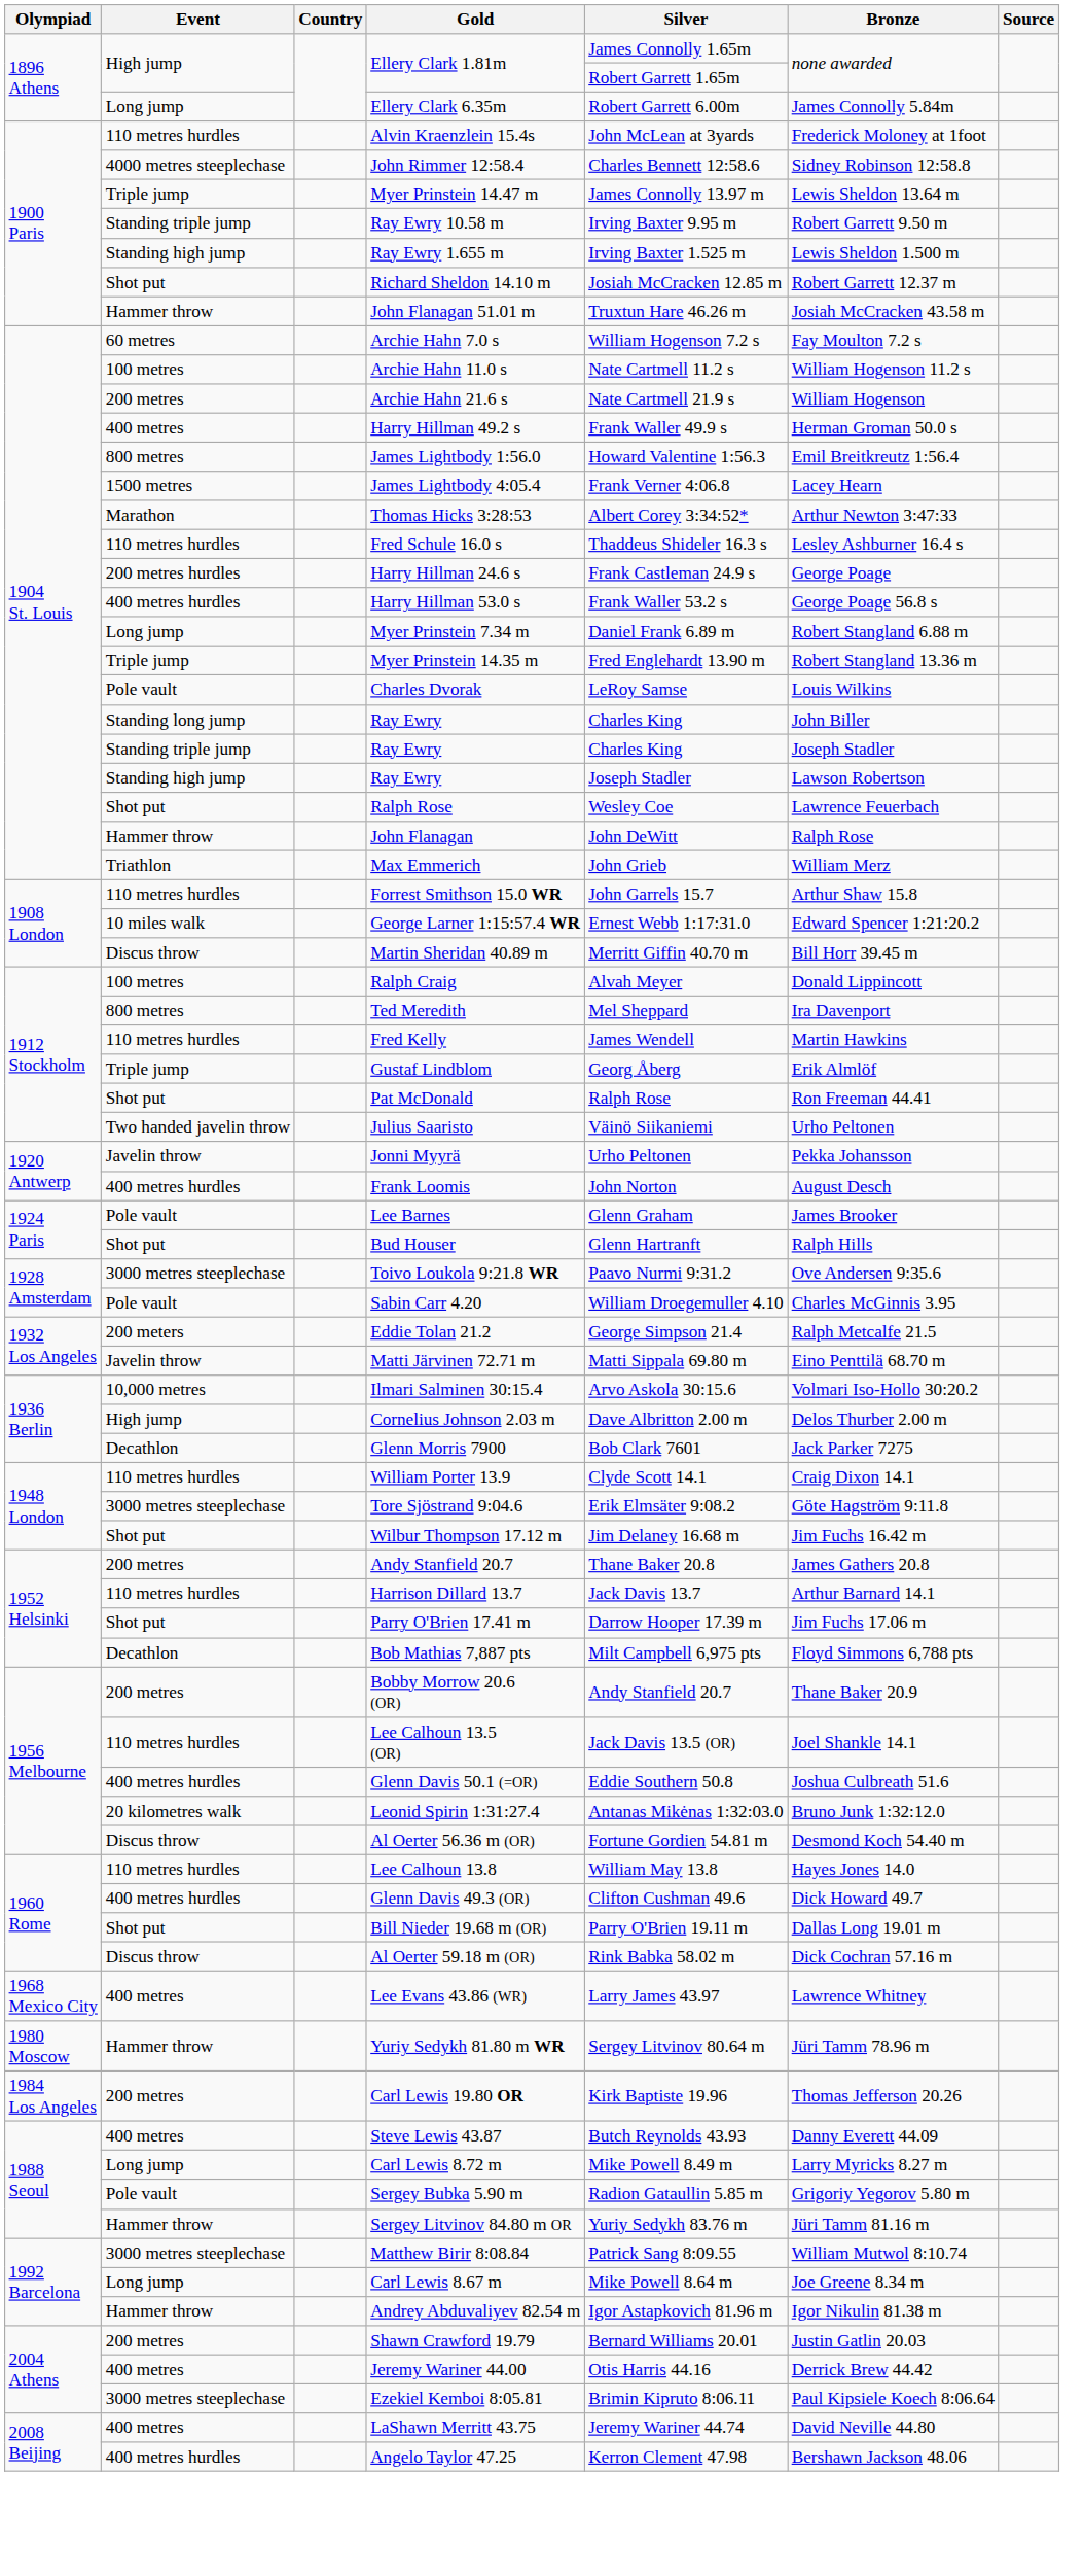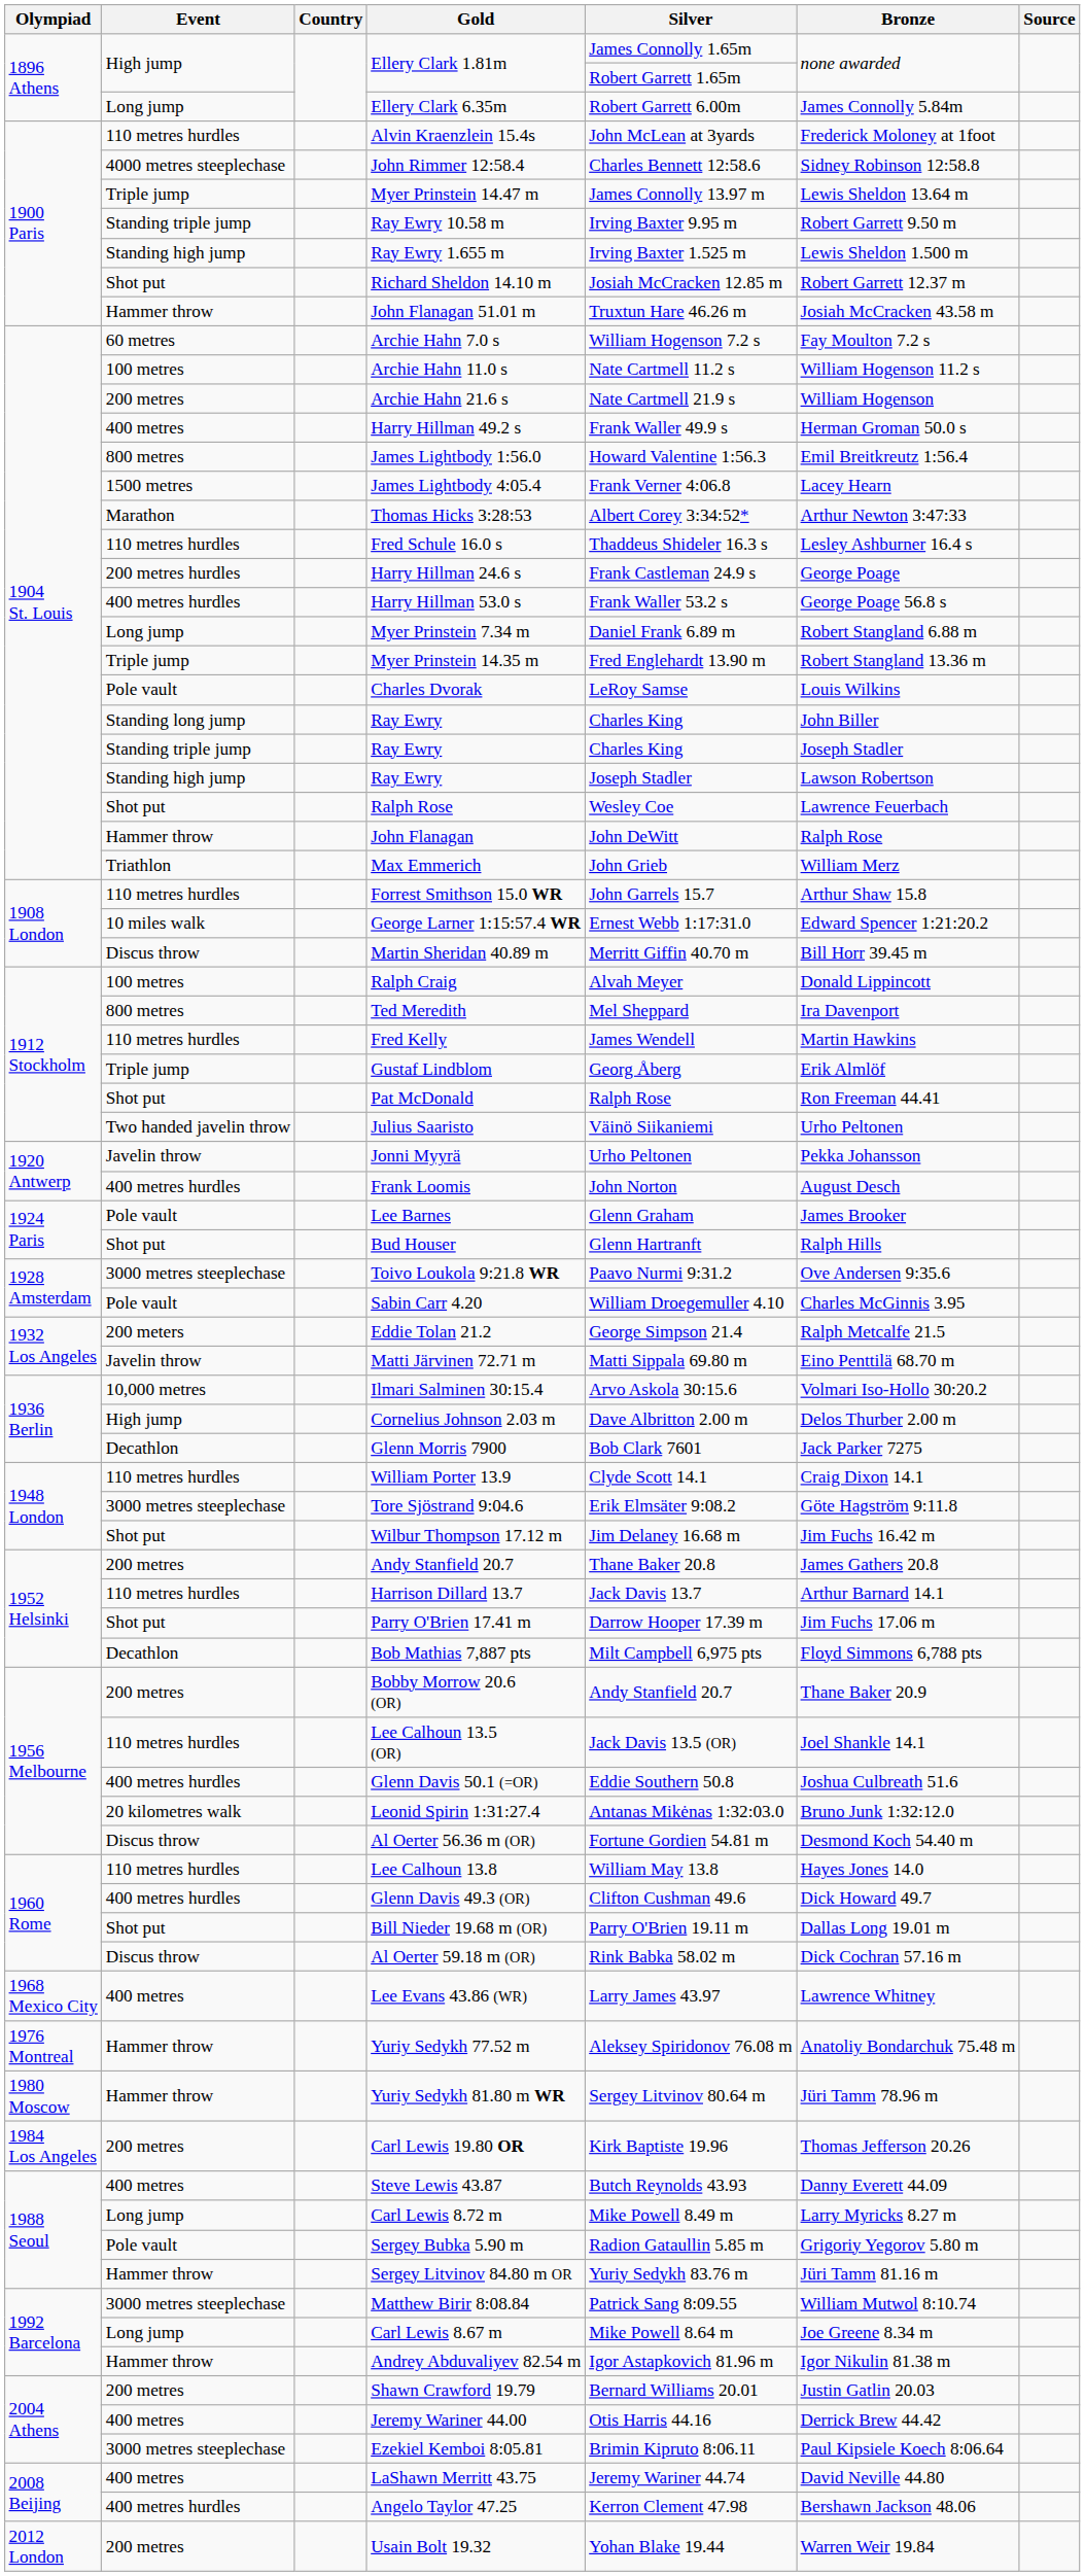+ row: 1976 Montreal | Hammer throw | Yuriy Sedykh 77.52 m | Aleksey Spiridonov 76.08 m | Anatoliy Bondarchuk 75.48 m
+ row: 2012 London | 200 metres | Usain Bolt 19.32 | Yohan Blake 19.44 | Warren Weir 19.84
